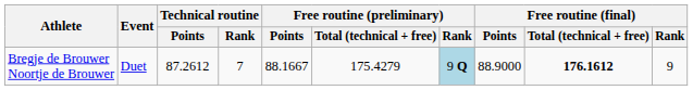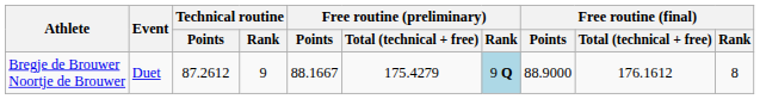Bregje de Brouwer Noortje de Brouwer | Technical routine / Rank: 7 -> 9
Bregje de Brouwer Noortje de Brouwer | Free routine (final) / Total (technical + free): bold -> normal
Bregje de Brouwer Noortje de Brouwer | Free routine (final) / Rank: 9 -> 8
